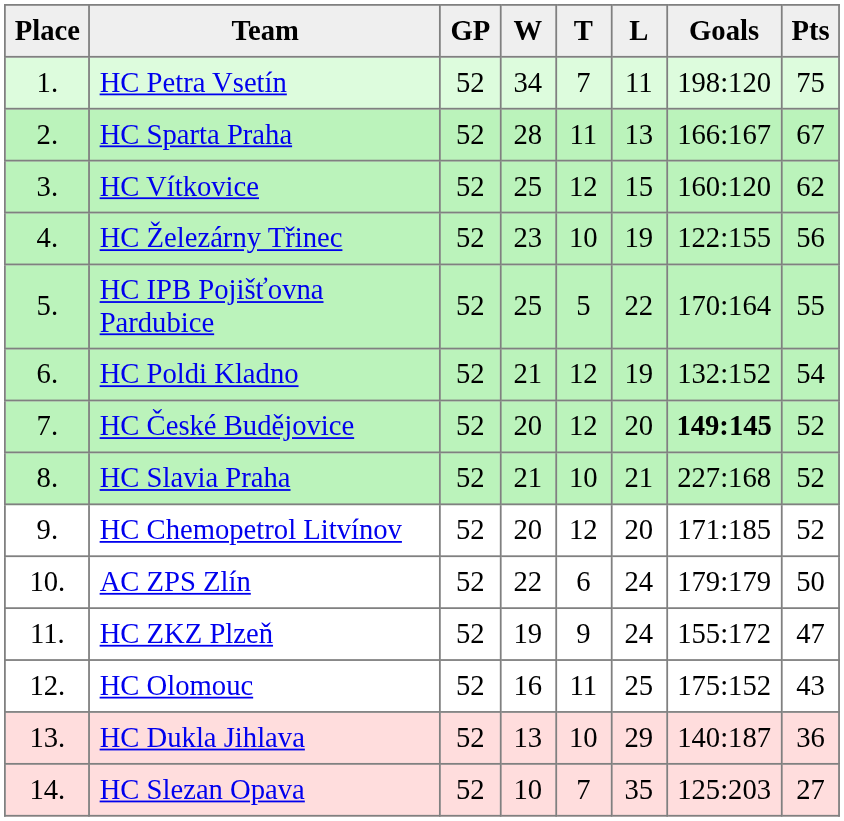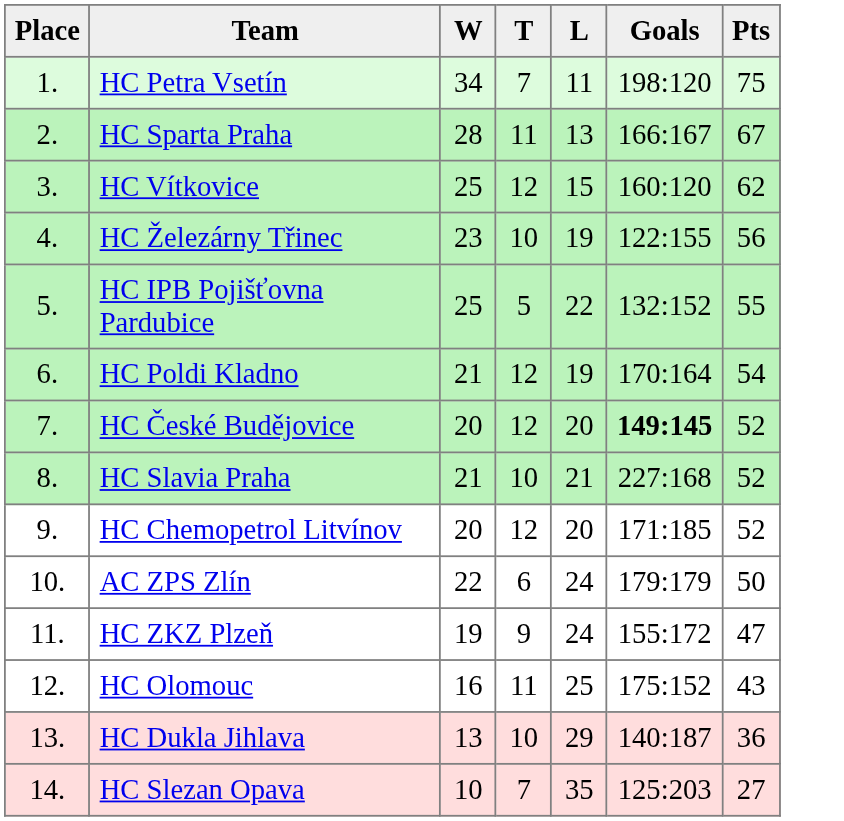- column: GP | 52 | 52 | 52 | 52 | 52 | 52 | 52 | 52 | 52 | 52 | 52 | 52 | 52 | 52
HC IPB Pojišťovna Pardubice | Goals: 170:164 -> 132:152
HC Poldi Kladno | Goals: 132:152 -> 170:164
